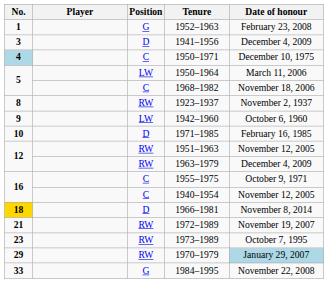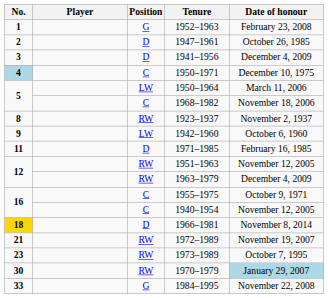+ row: 2 | D | 1947–1961 | October 26, 1985
1971–1985 | No.: 10 -> 11
1970–1979 | No.: 29 -> 30
